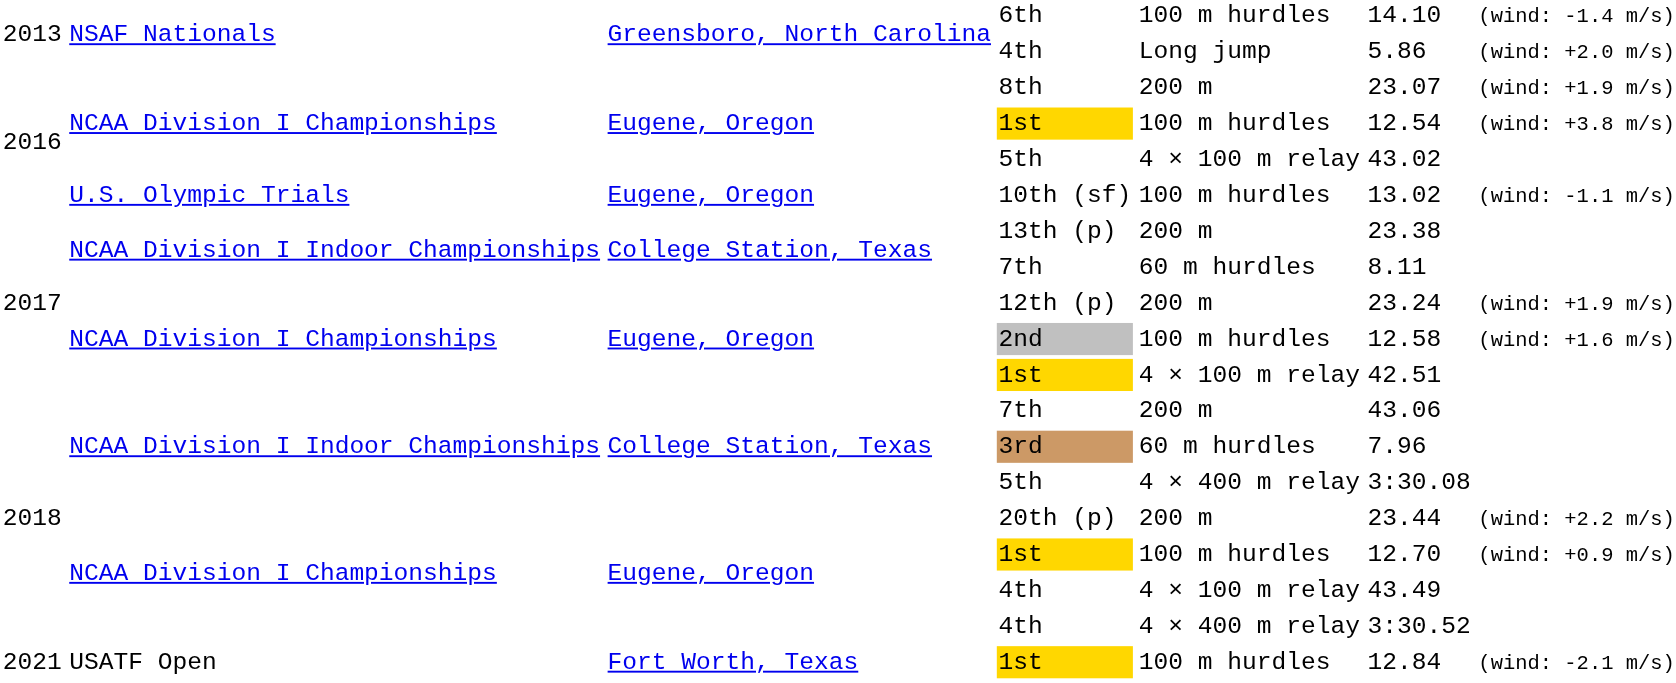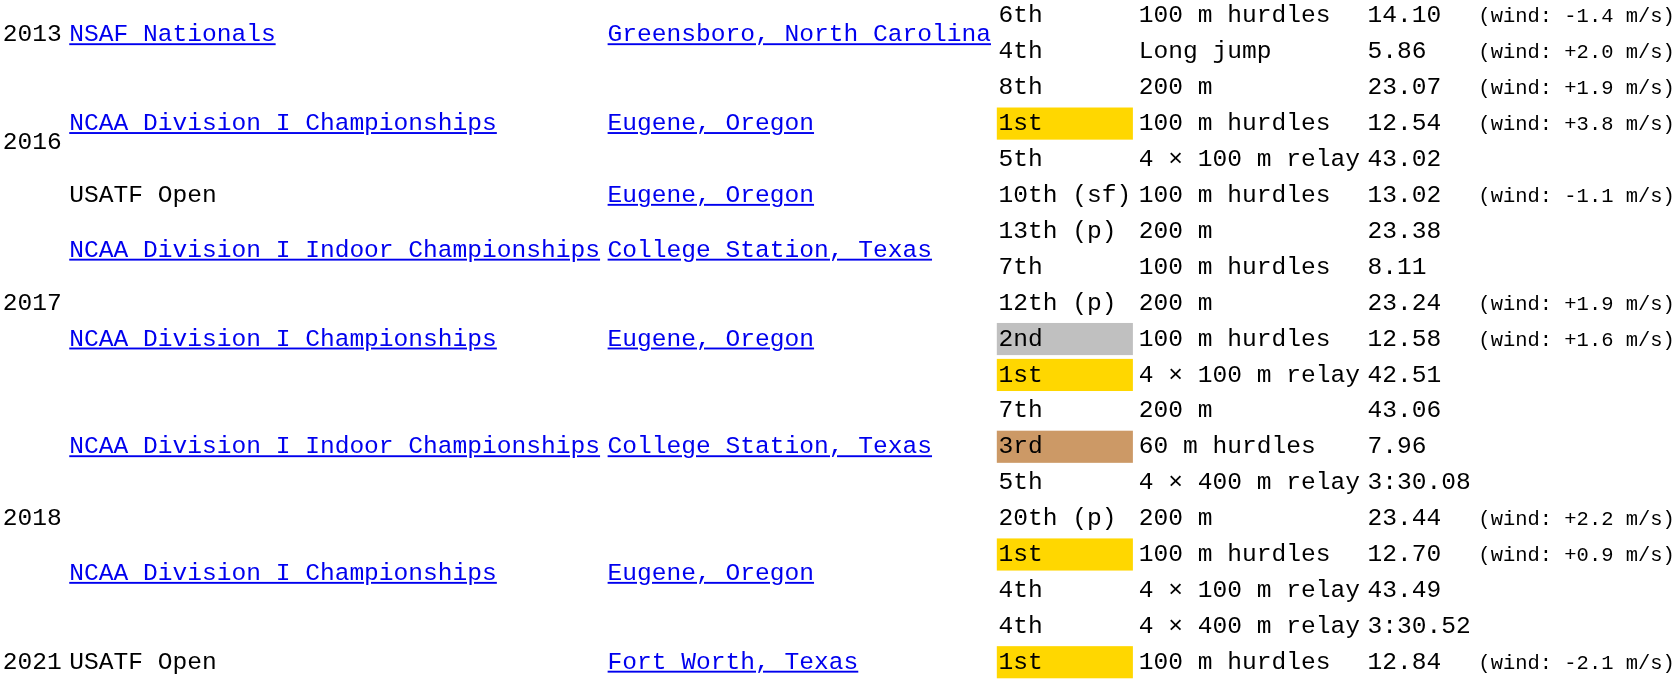10th (sf) | column 2: U.S. Olympic Trials -> USATF Open
2017 / 7th | column 5: 60 m hurdles -> 100 m hurdles
